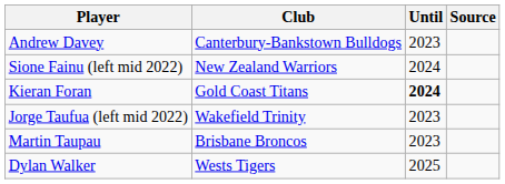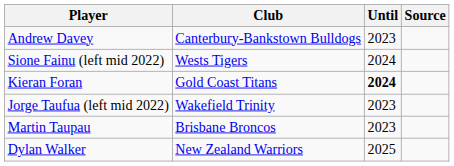Sione Fainu (left mid 2022) | Club: New Zealand Warriors -> Wests Tigers
Dylan Walker | Club: Wests Tigers -> New Zealand Warriors
